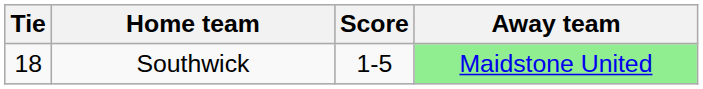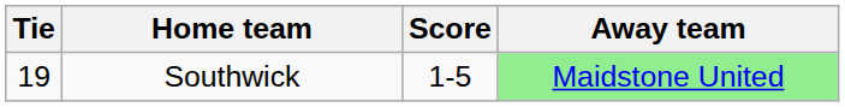Southwick | Tie: 18 -> 19
